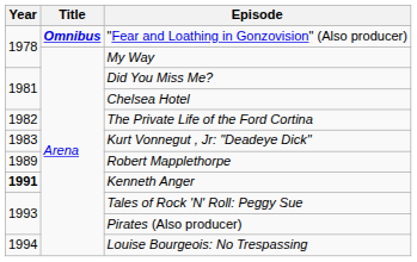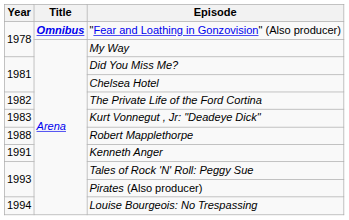Robert Mapplethorpe | Year: 1989 -> 1988
Kenneth Anger | Year: bold -> normal
